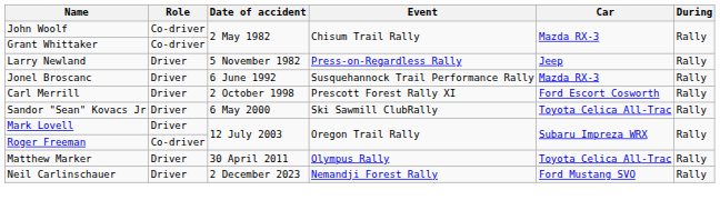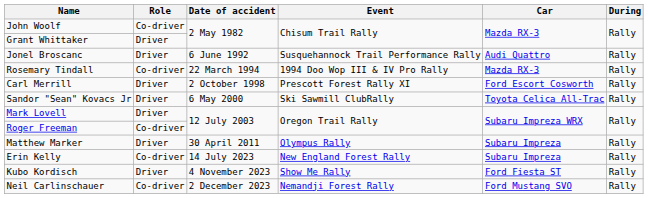Grant Whittaker | Role: Co-driver -> Driver
- row: Larry Newland | Driver | 5 November 1982 | Press-on-Regardless Rally | Jeep | Rally
Jonel Broscanc | Car: Mazda RX-3 -> Audi Quattro
+ row: Rosemary Tindall | Co-driver | 22 March 1994 | 1994 Doo Wop III & IV Pro Rally | Mazda RX-3 | Rally
Matthew Marker | Car: Toyota Celica All-Trac -> Subaru Impreza
+ row: Erin Kelly | Co-driver | 14 July 2023 | New England Forest Rally | Subaru Impreza | Rally
+ row: Kubo Kordisch | Driver | 4 November 2023 | Show Me Rally | Ford Fiesta ST | Rally
Neil Carlinschauer | Role: Driver -> Co-driver
